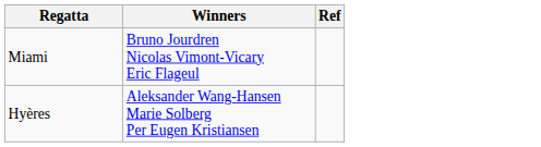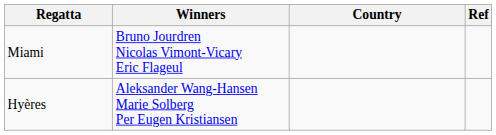+ column: Country
